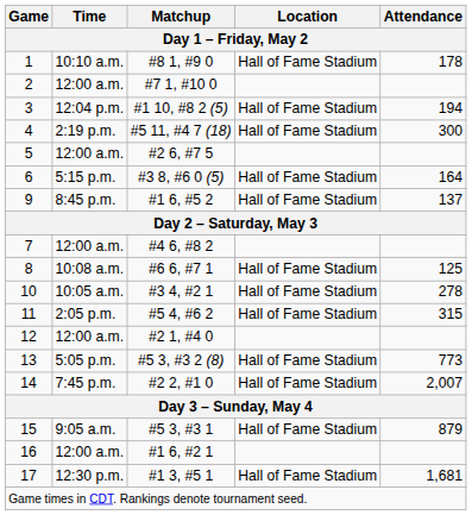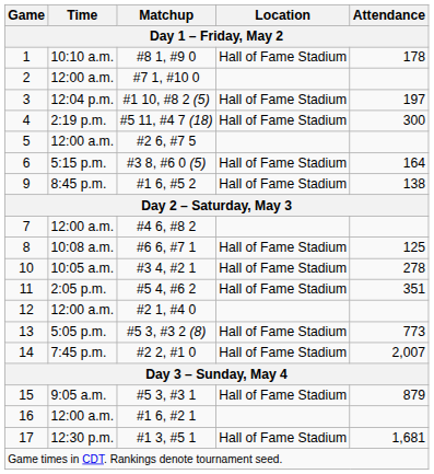3 | Attendance: 194 -> 197
9 | Attendance: 137 -> 138
11 | Attendance: 315 -> 351
